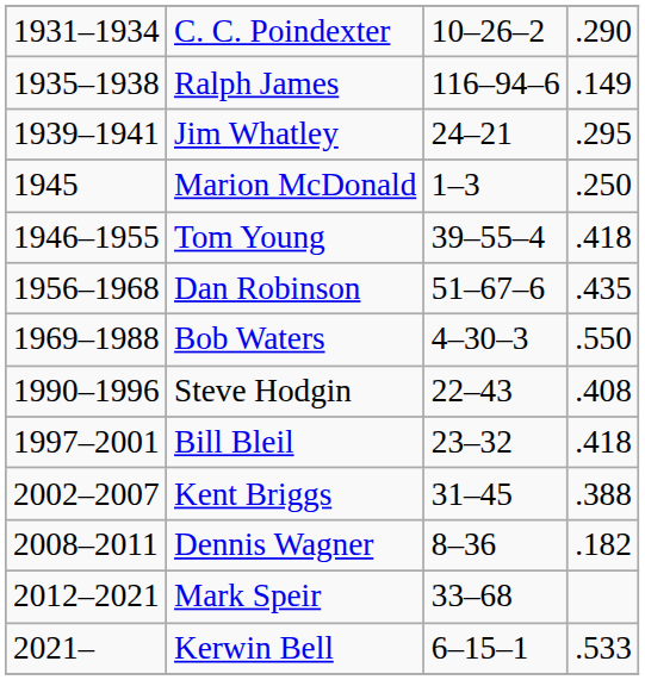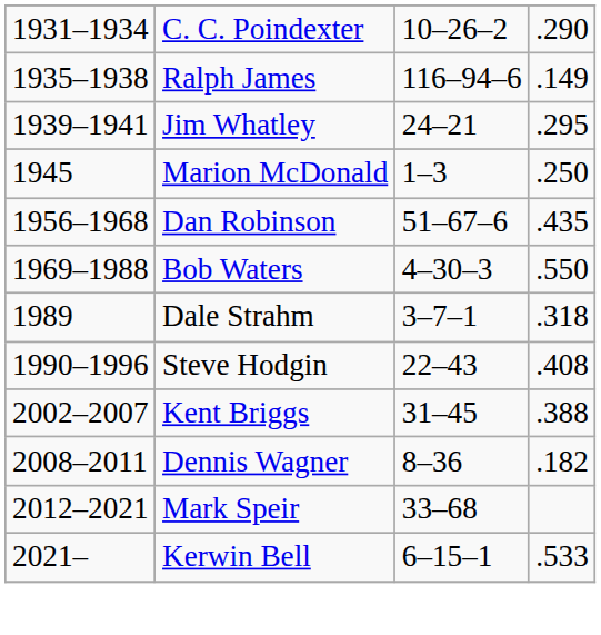- row: 1946–1955 | Tom Young | 39–55–4 | .418
+ row: 1989 | Dale Strahm | 3–7–1 | .318
- row: 1997–2001 | Bill Bleil | 23–32 | .418
